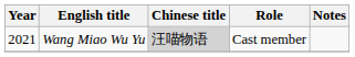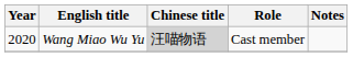Wang Miao Wu Yu | Year: 2021 -> 2020
